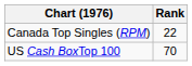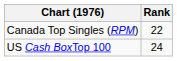US Cash BoxTop 100 | Rank: 70 -> 24
